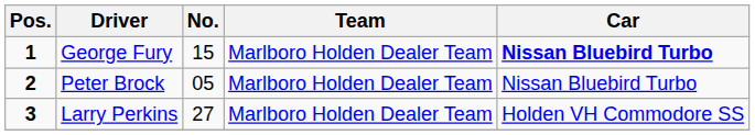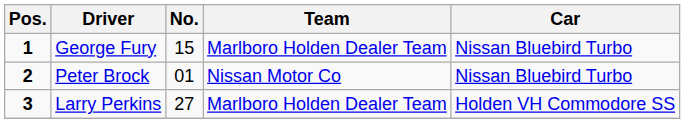George Fury | Car: bold -> normal
Peter Brock | No.: 05 -> 01
Peter Brock | Team: Marlboro Holden Dealer Team -> Nissan Motor Co
